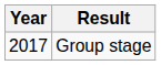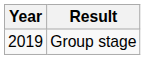Group stage | Year: 2017 -> 2019
